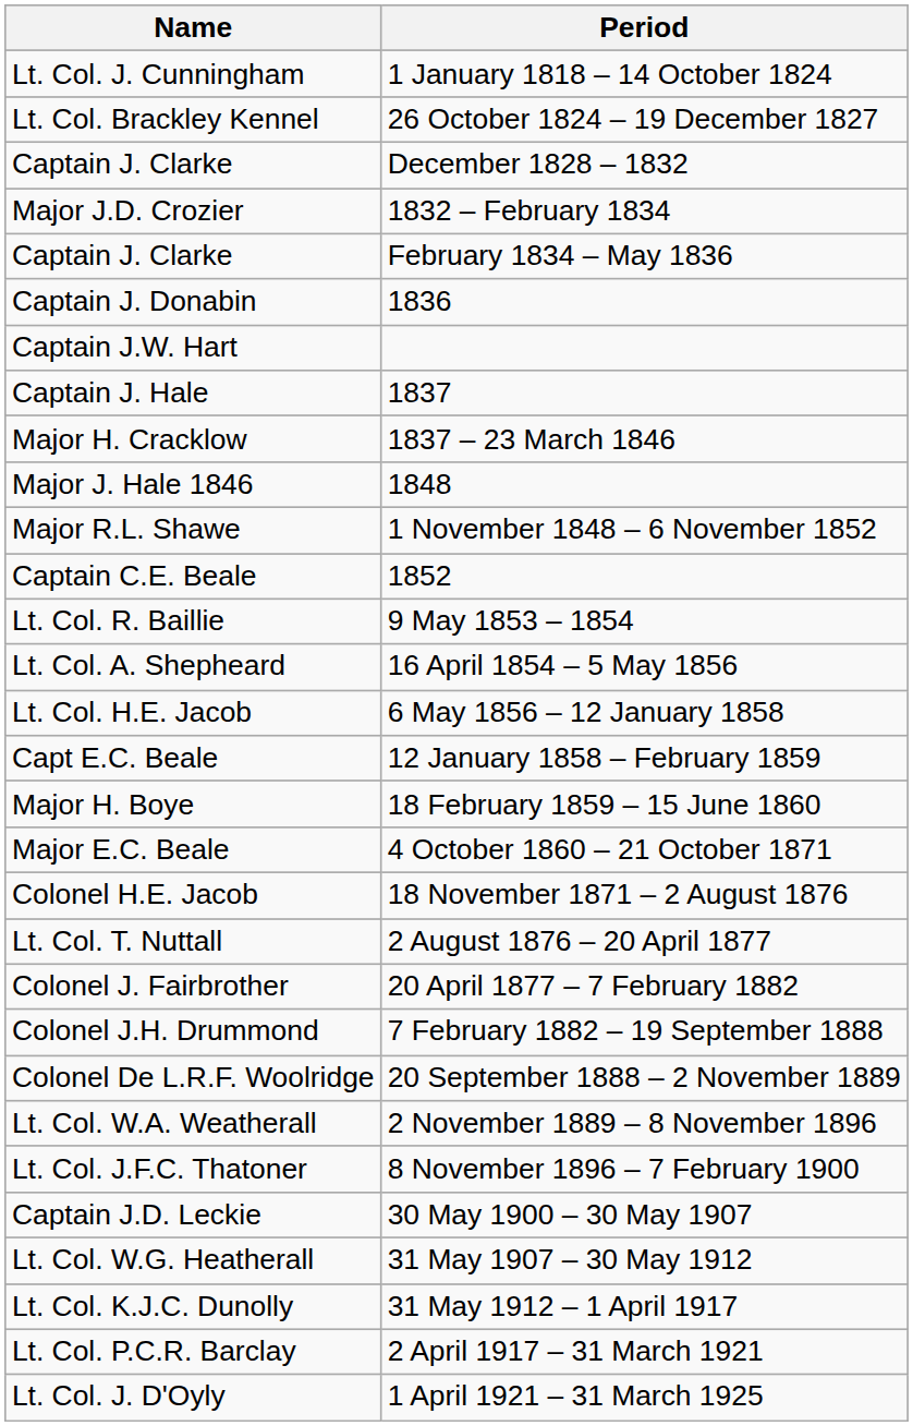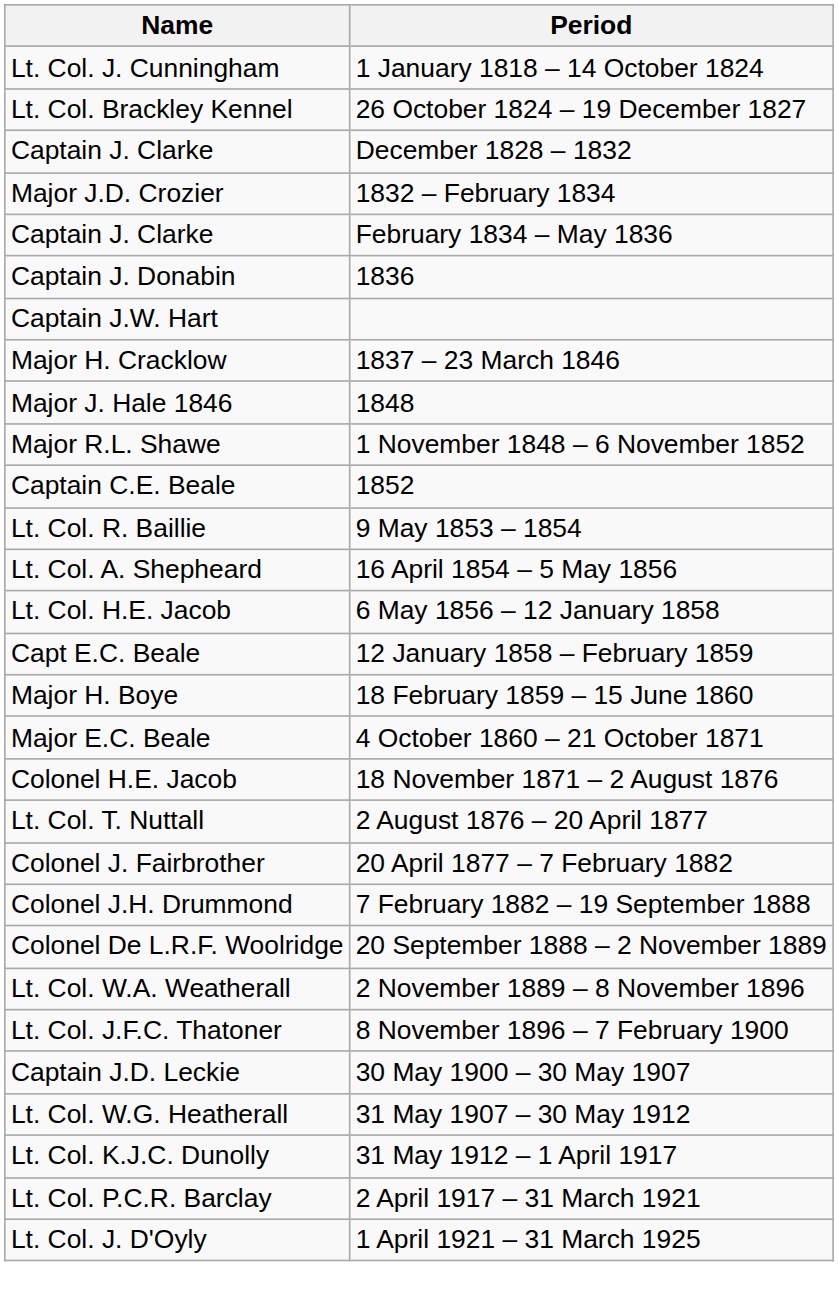- row: Captain J. Hale | 1837
